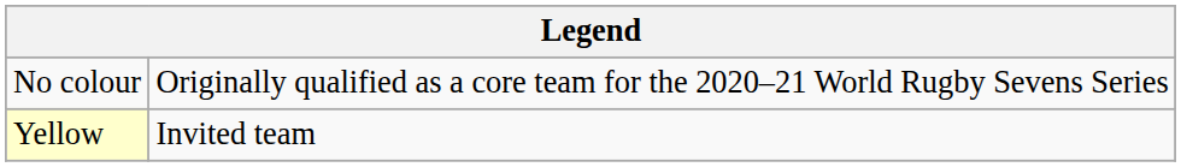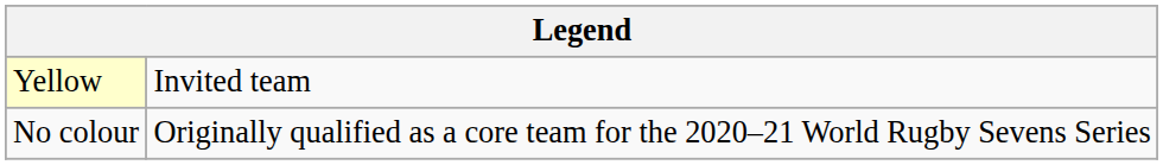rows swapped: No colour <-> Yellow
